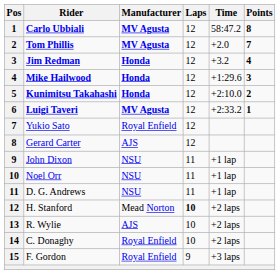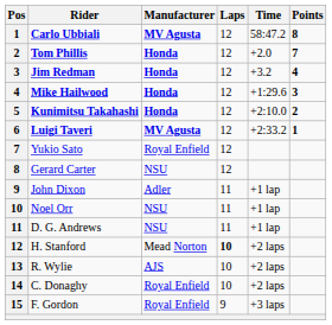Tom Phillis | Manufacturer: MV Agusta -> Honda
Gerard Carter | Manufacturer: AJS -> NSU
John Dixon | Manufacturer: NSU -> Adler
